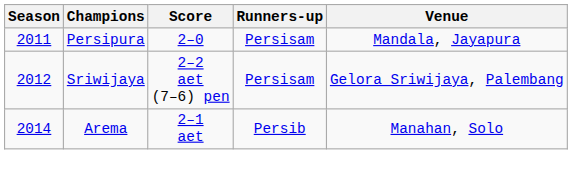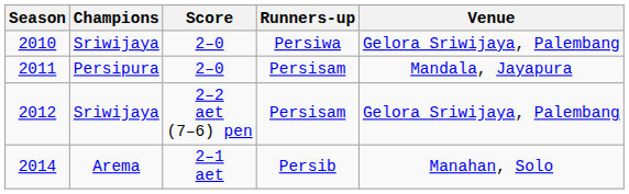+ row: 2010 | Sriwijaya | 2–0 | Persiwa | Gelora Sriwijaya, Palembang
